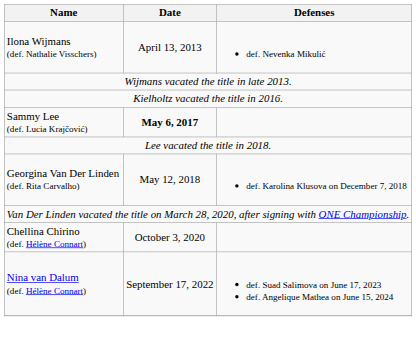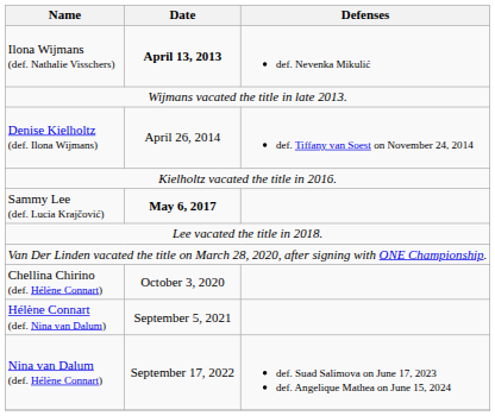Ilona Wijmans (def. Nathalie Visschers) | Date: normal -> bold
+ row: Denise Kielholtz (def. Ilona Wijmans) | April 26, 2014 | def. Tiffany van Soest on November 24, 2014
- row: Georgina Van Der Linden (def. Rita Carvalho) | May 12, 2018 | def. Karolina Klusova on December 7, 2018
+ row: Hélène Connart (def. Nina van Dalum) | September 5, 2021
